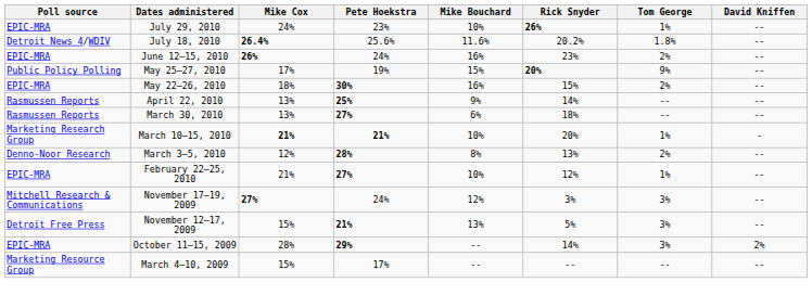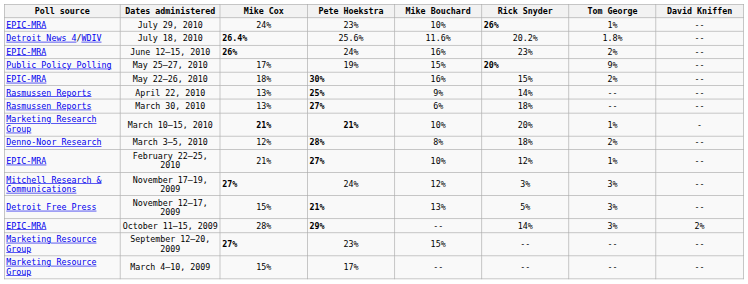March 3–5, 2010 | Rick Snyder: 13% -> 18%
+ row: Marketing Resource Group | September 12–20, 2009 | 27% | 23% | 15% | -- | -- | --
